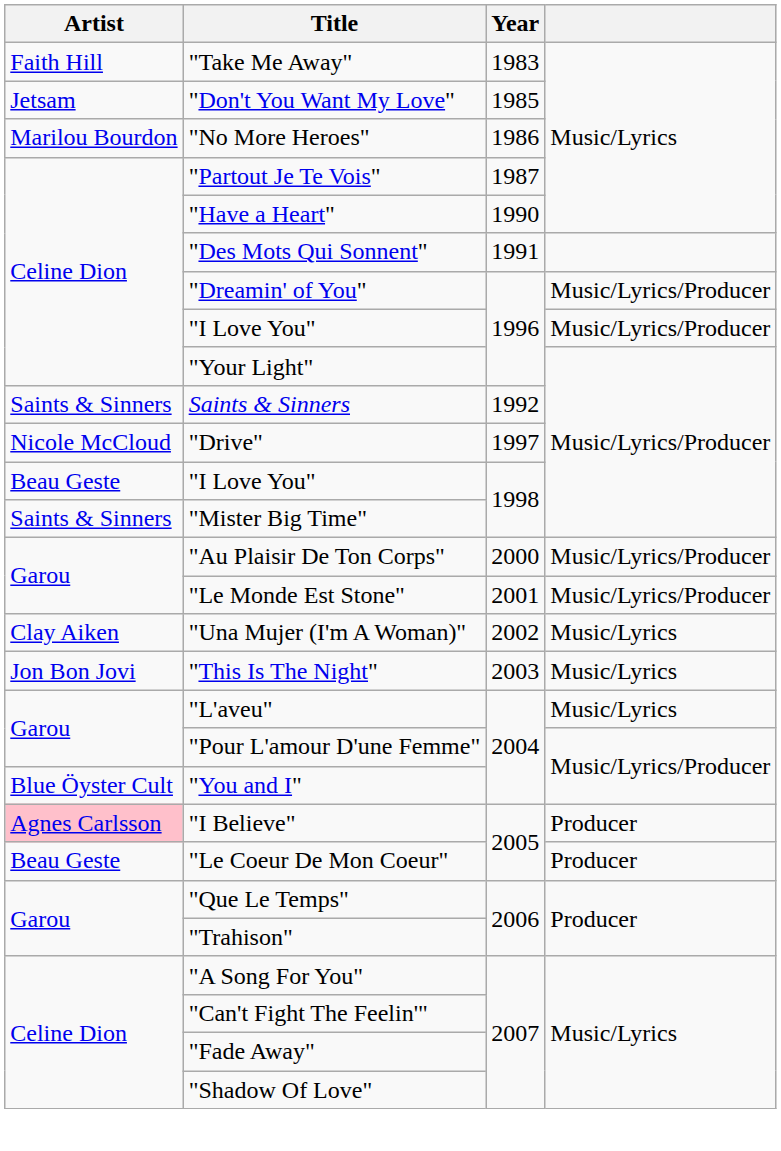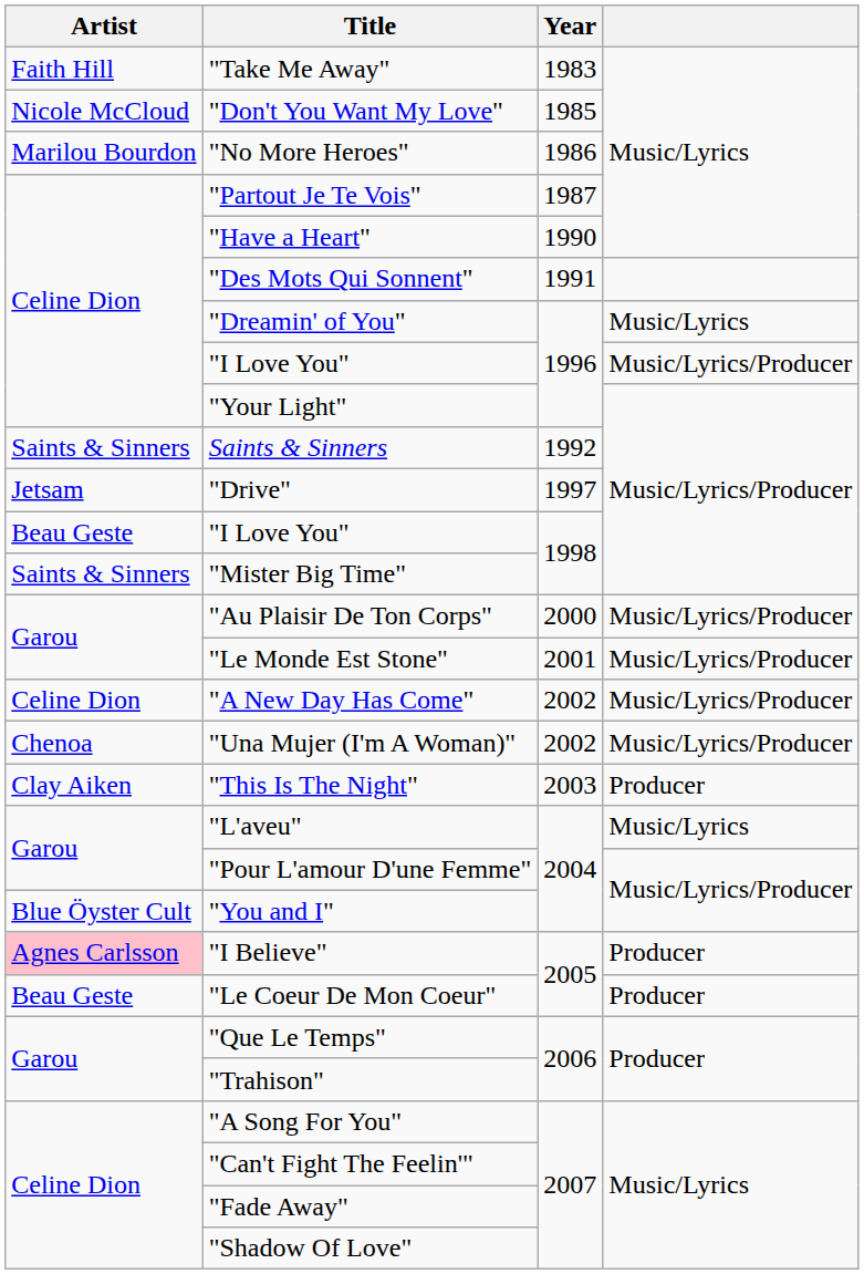"Don't You Want My Love" | Artist: Jetsam -> Nicole McCloud
"Dreamin' of You" | column 4: Music/Lyrics/Producer -> Music/Lyrics
"Drive" | Artist: Nicole McCloud -> Jetsam
+ row: Celine Dion | "A New Day Has Come" | 2002 | Music/Lyrics/Producer
"Una Mujer (I'm A Woman)" | Artist: Clay Aiken -> Chenoa
"Una Mujer (I'm A Woman)" | column 4: Music/Lyrics -> Music/Lyrics/Producer
"This Is The Night" | Artist: Jon Bon Jovi -> Clay Aiken
"This Is The Night" | column 4: Music/Lyrics -> Producer
